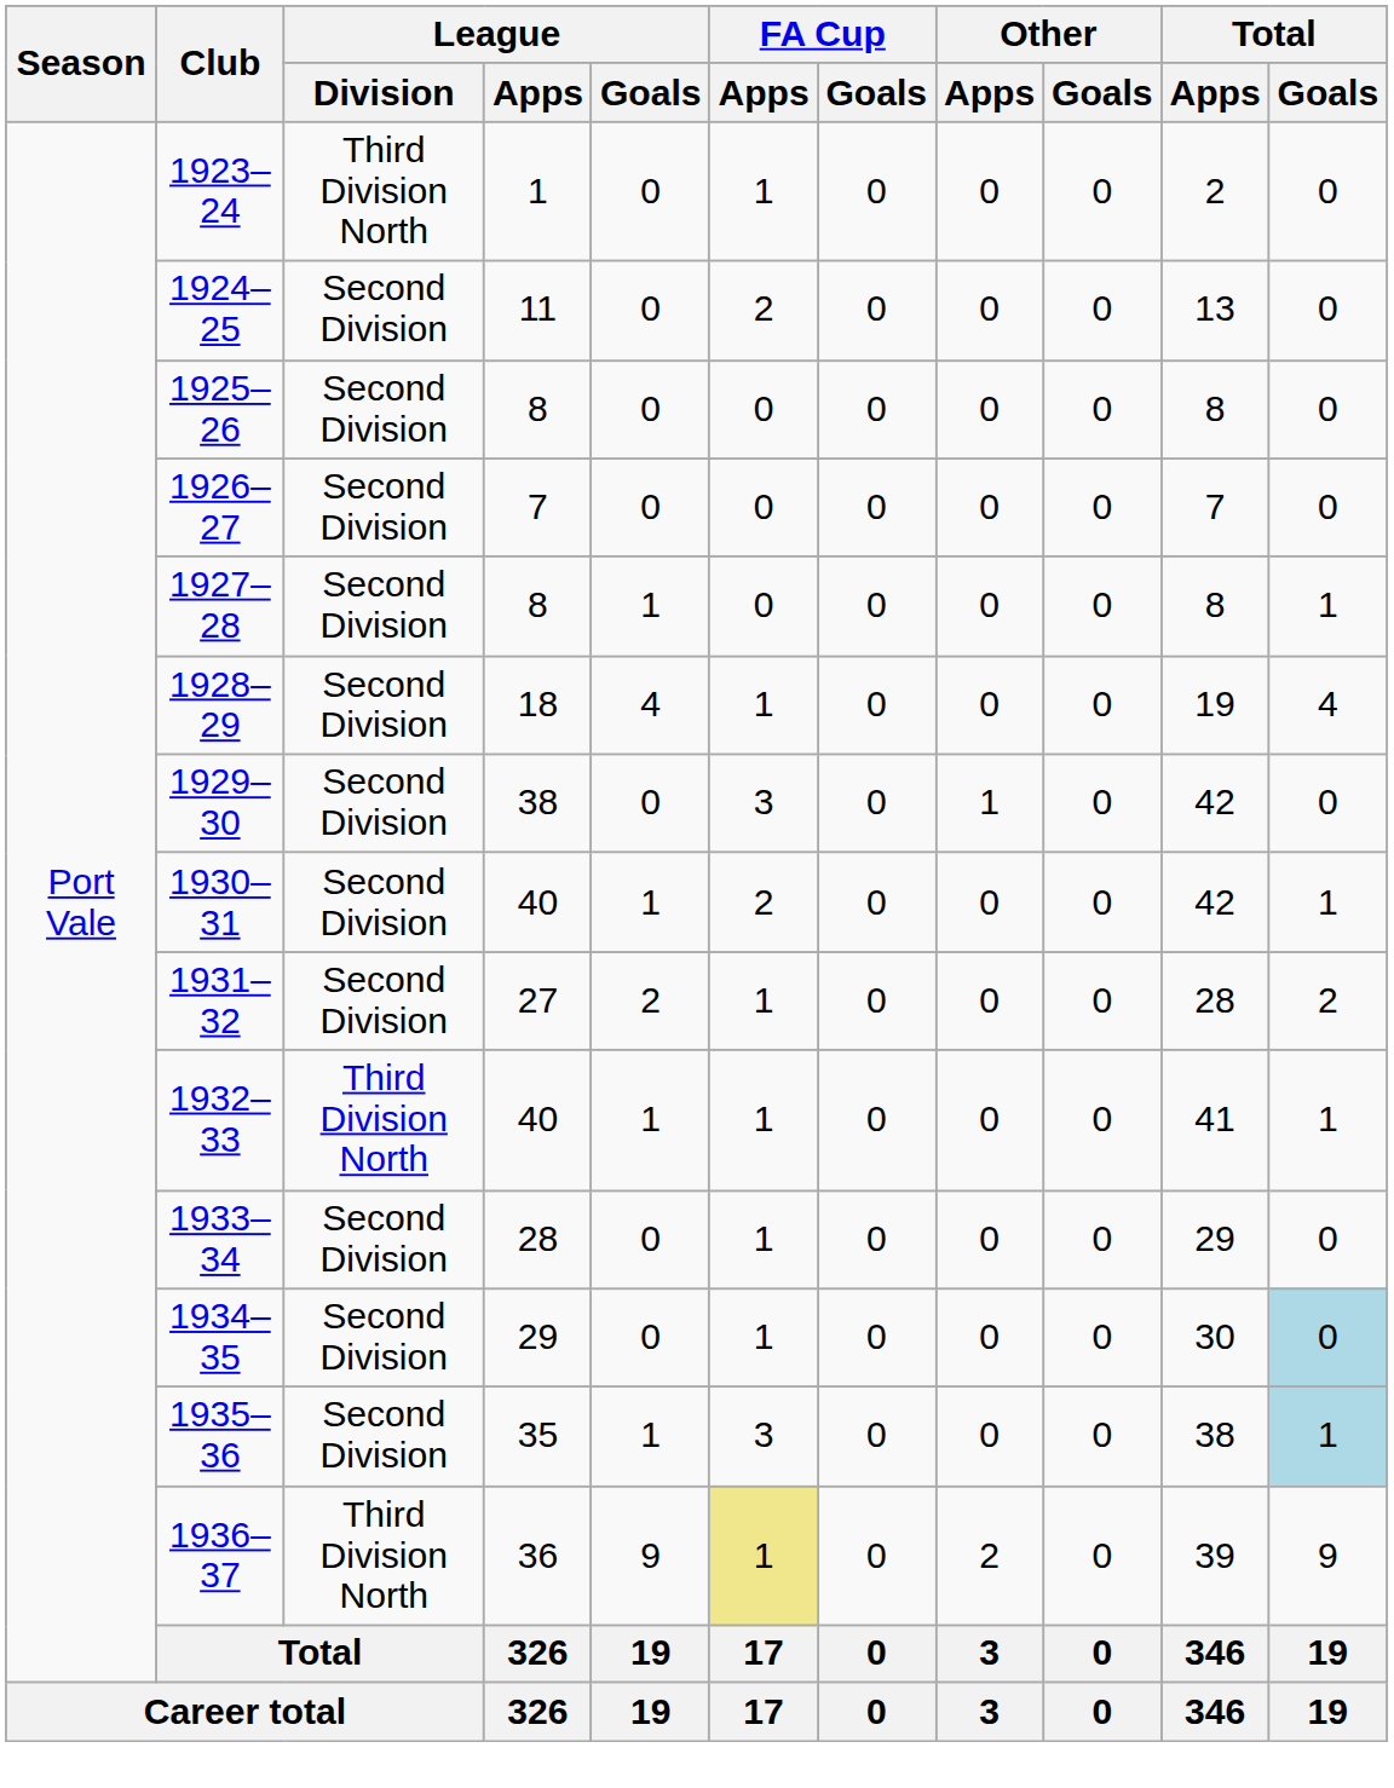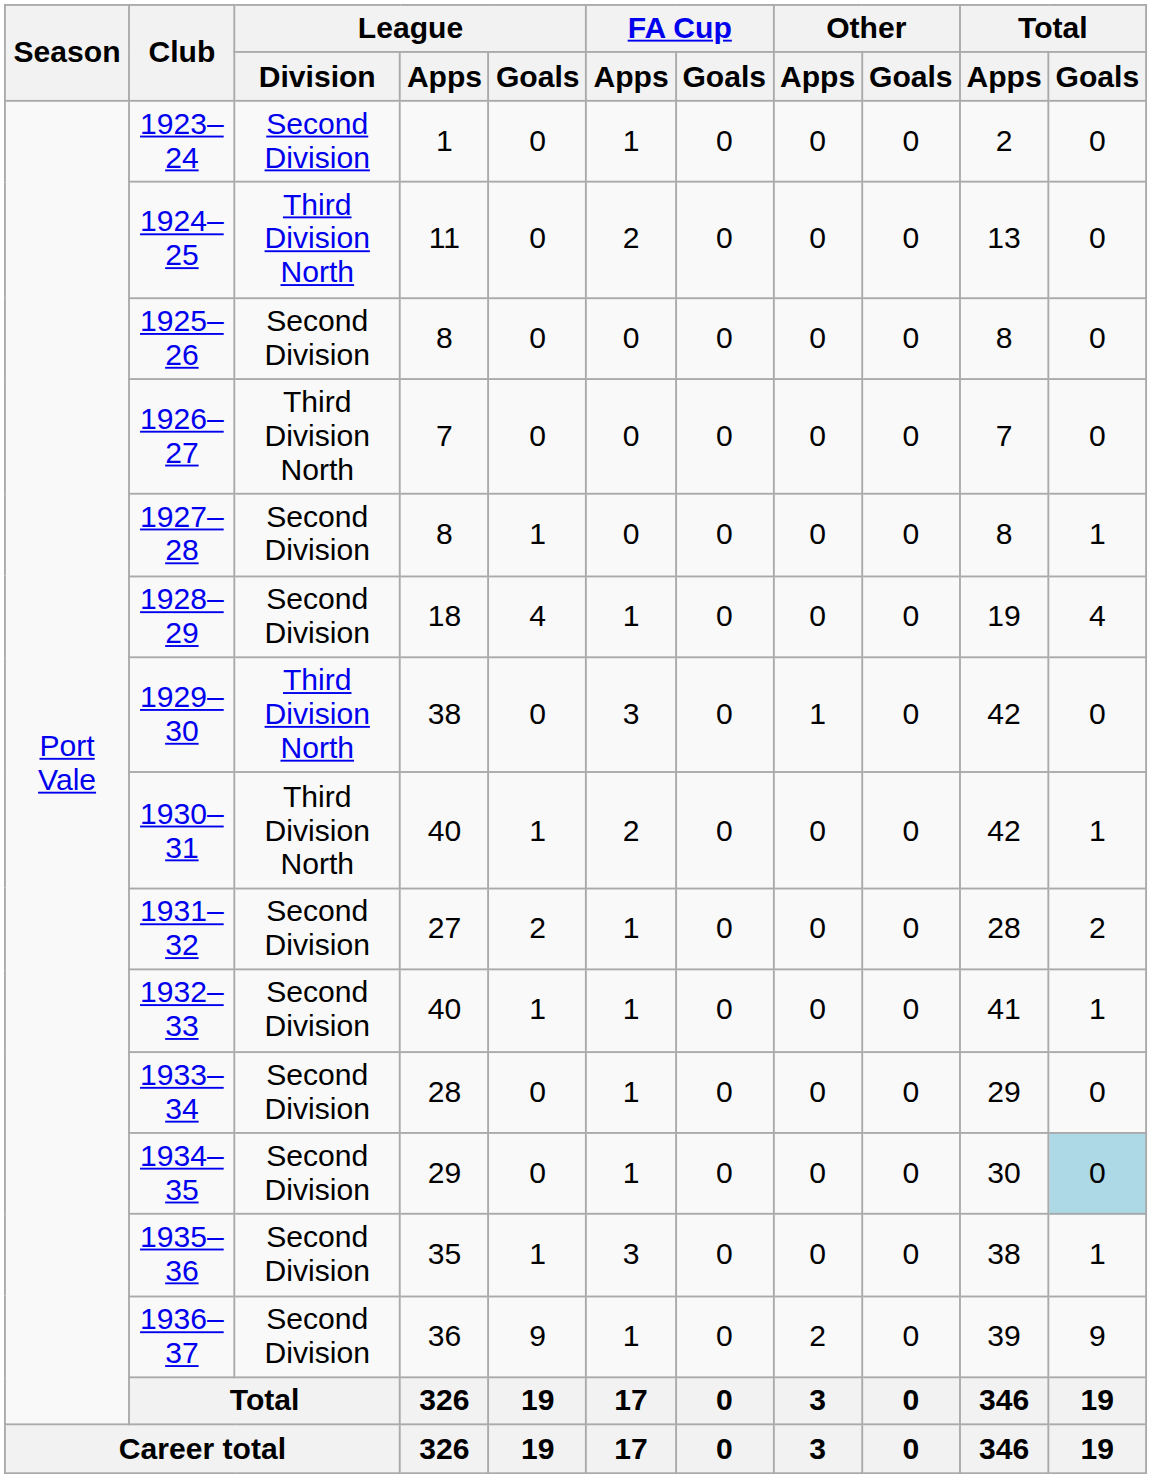1923–24 | League / Division: Third Division North -> Second Division
1924–25 | League / Division: Second Division -> Third Division North
1926–27 | League / Division: Second Division -> Third Division North
1929–30 | League / Division: Second Division -> Third Division North
1930–31 | League / Division: Second Division -> Third Division North
1932–33 | League / Division: Third Division North -> Second Division
1935–36 | Total / Goals: lightblue background -> no background
1936–37 | League / Division: Third Division North -> Second Division
1936–37 | FA Cup / Apps: khaki background -> no background
